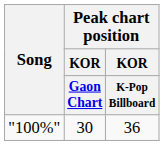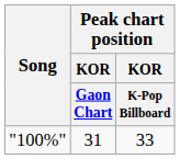"100%" | Peak chart position / KOR / Gaon Chart: 30 -> 31
"100%" | Peak chart position / KOR / K-Pop Billboard: 36 -> 33
